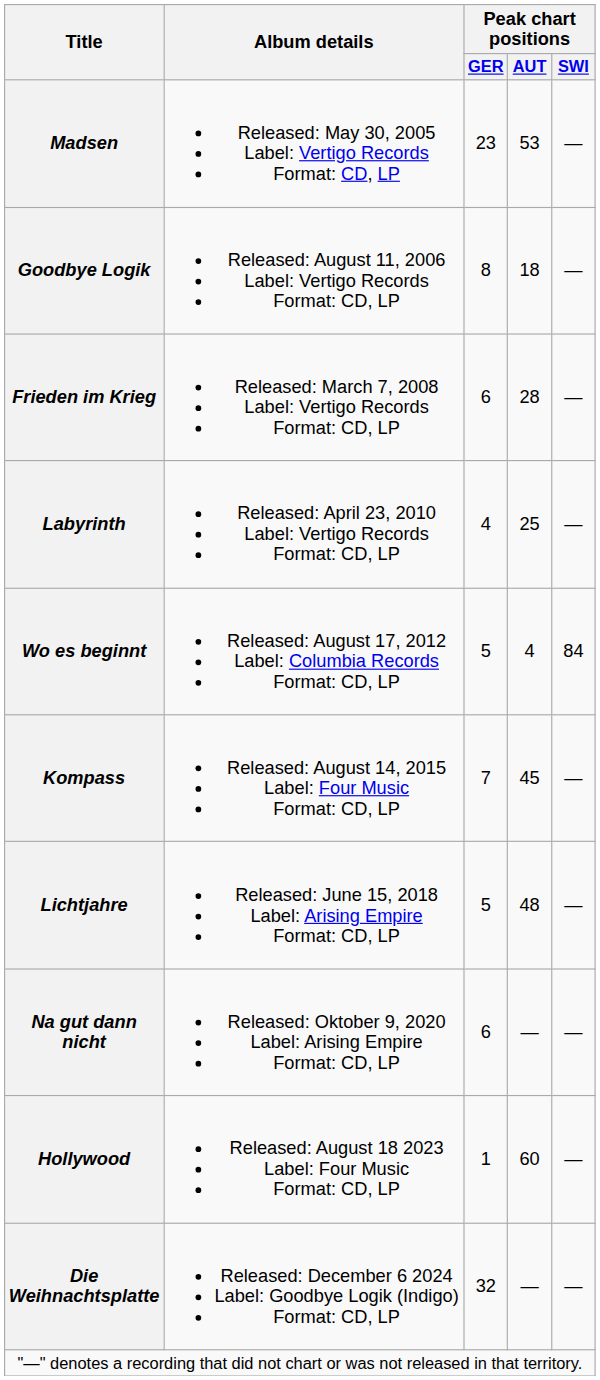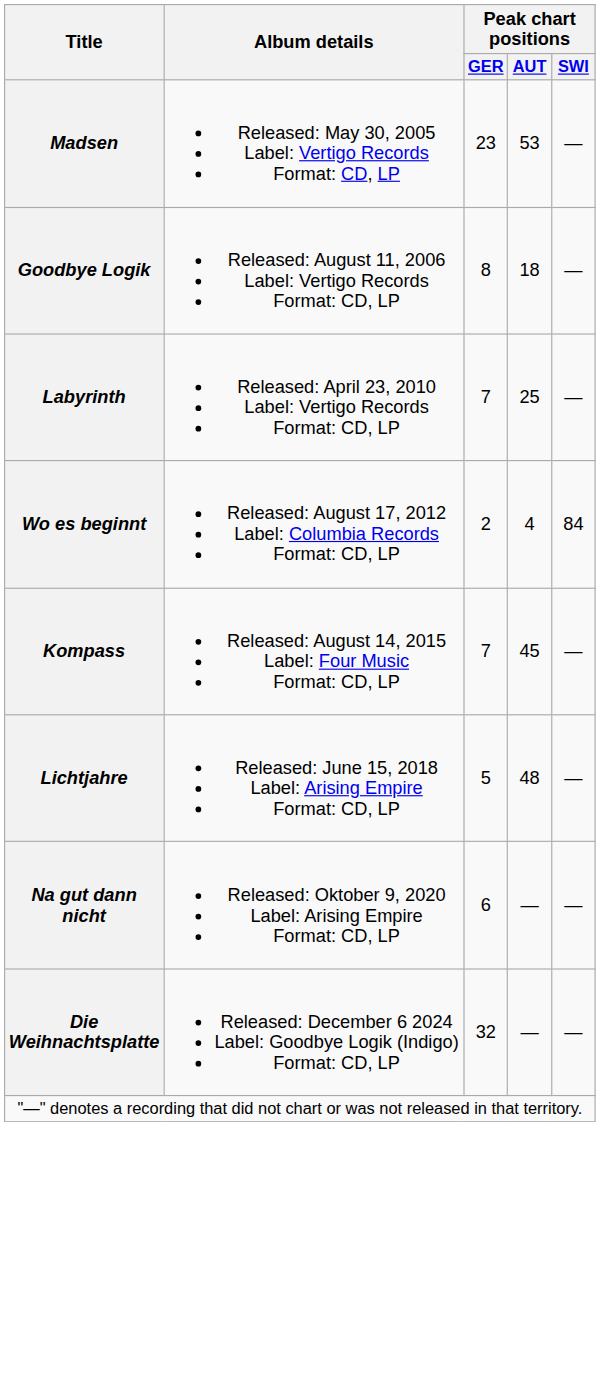- row: Frieden im Krieg | Released: March 7, 2008 Label: Vertigo Records Format: CD, LP | 6 | 28 | —
Labyrinth | Peak chart positions / GER: 4 -> 7
Wo es beginnt | Peak chart positions / GER: 5 -> 2
- row: Hollywood | Released: August 18 2023 Label: Four Music Format: CD, LP | 1 | 60 | —
